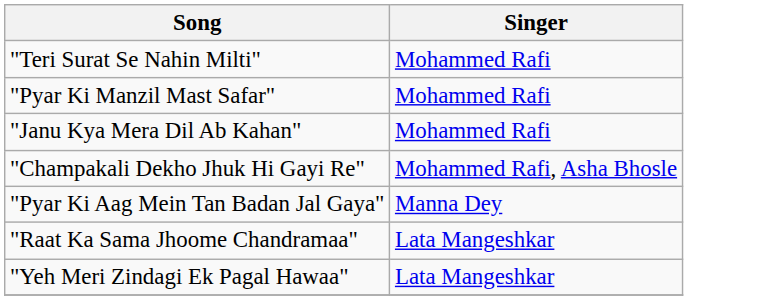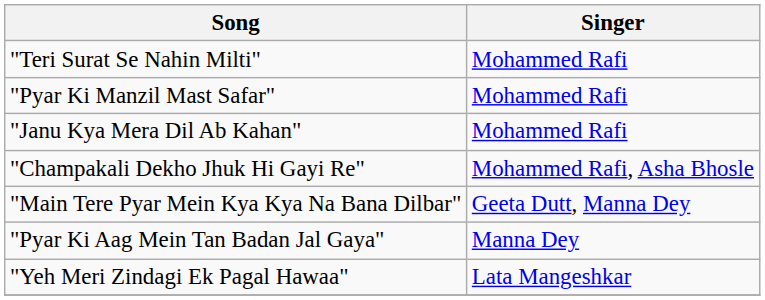+ row: "Main Tere Pyar Mein Kya Kya Na Bana Dilbar" | Geeta Dutt, Manna Dey
- row: "Raat Ka Sama Jhoome Chandramaa" | Lata Mangeshkar
